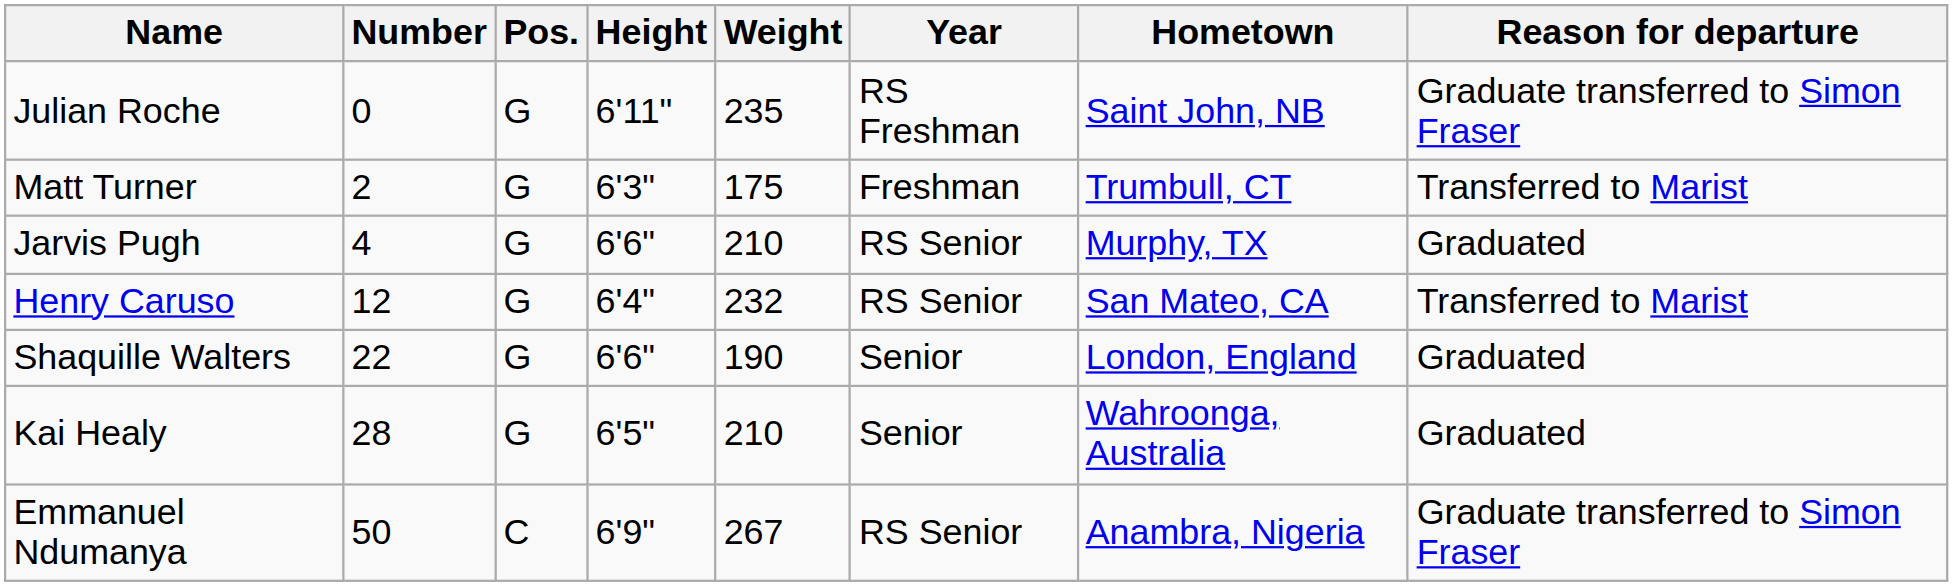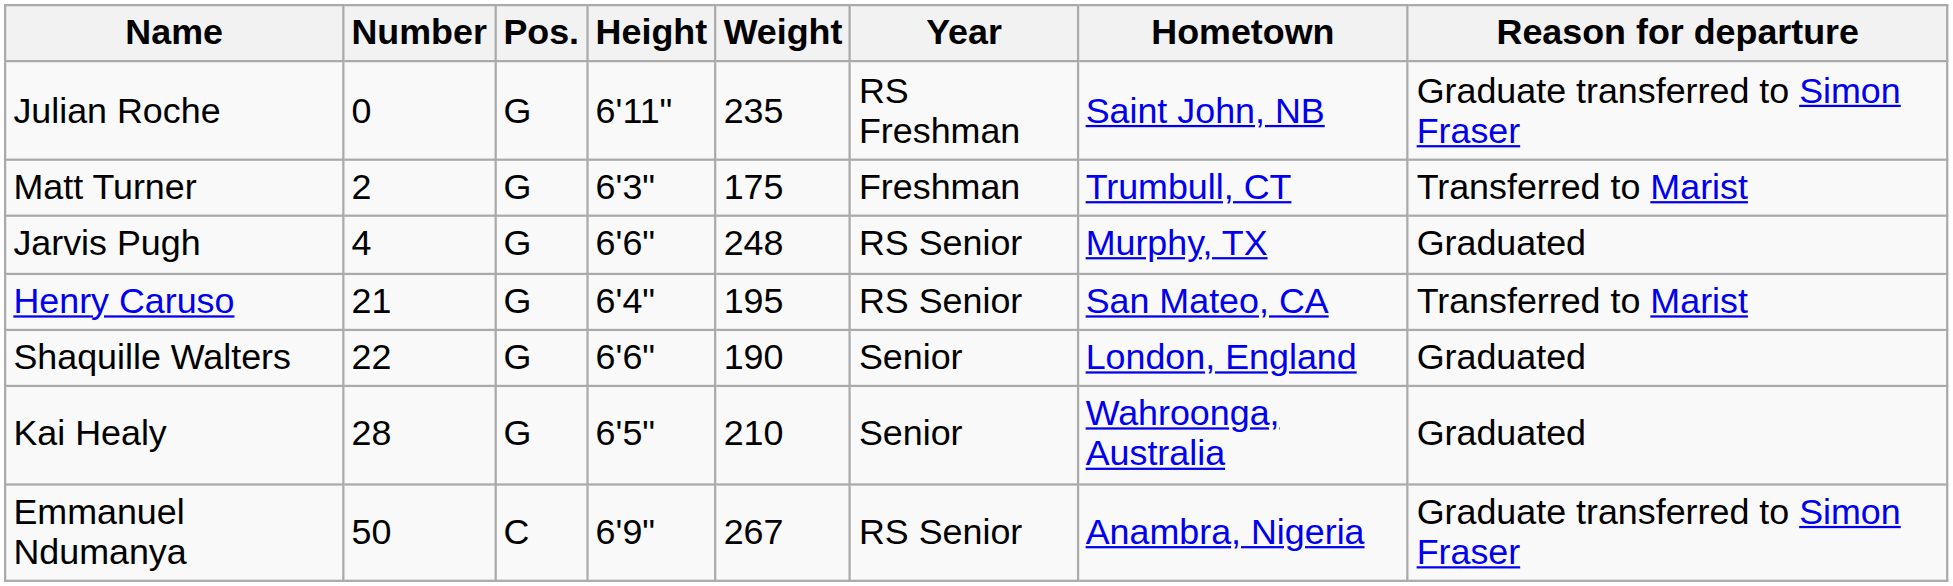Jarvis Pugh | Weight: 210 -> 248
Henry Caruso | Number: 12 -> 21
Henry Caruso | Weight: 232 -> 195
